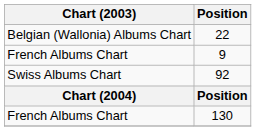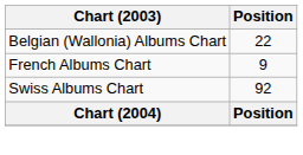- row: French Albums Chart | 130
